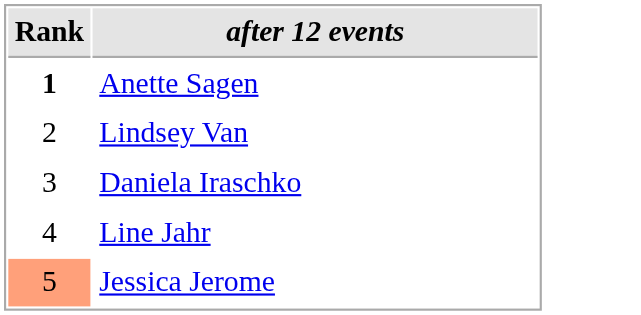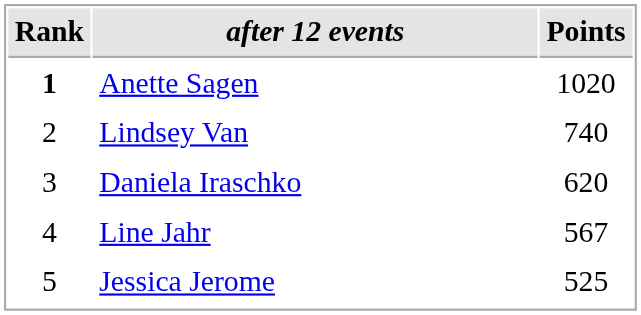+ column: Points | 1020 | 740 | 620 | 567 | 525
Jessica Jerome | Rank: lightsalmon background -> no background
